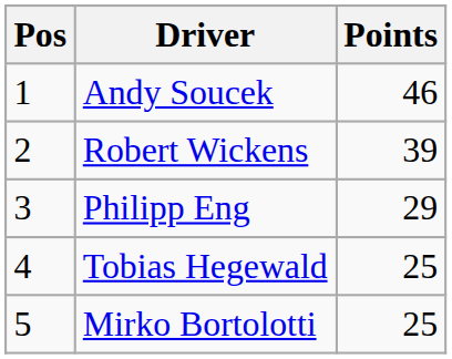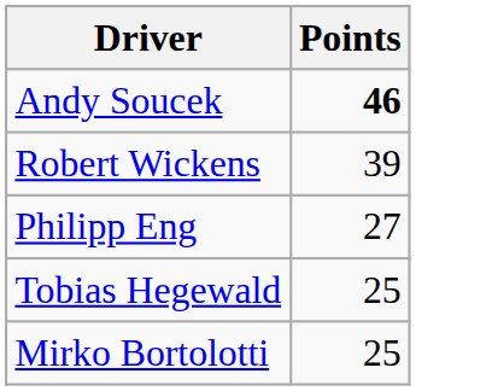- column: Pos | 1 | 2 | 3 | 4 | 5
Andy Soucek | Points: normal -> bold
Philipp Eng | Points: 29 -> 27
